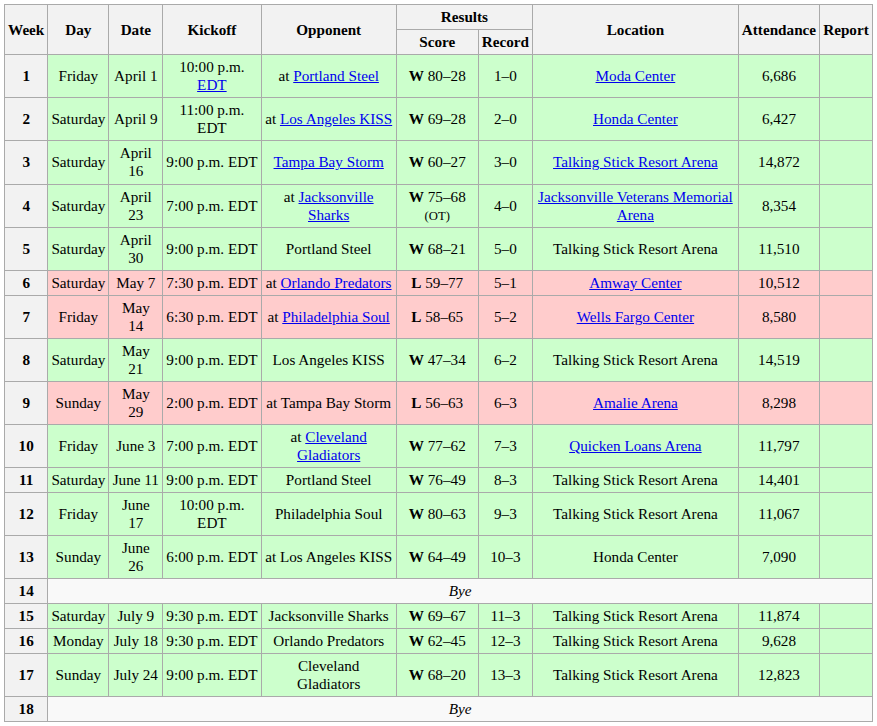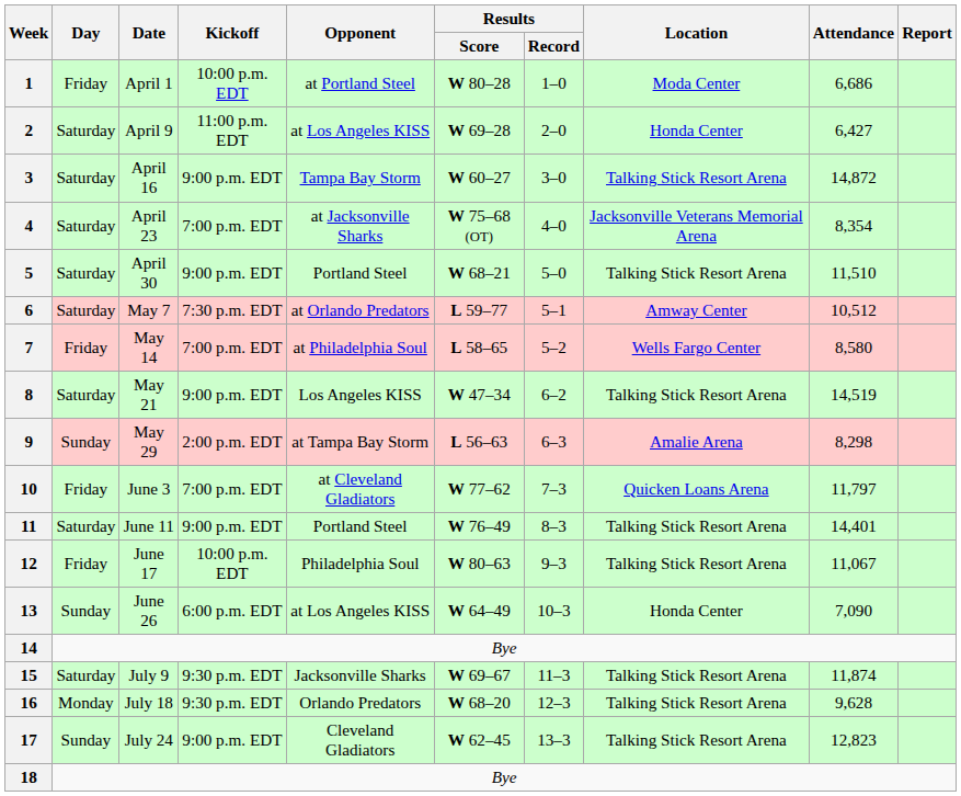7 | Kickoff: 6:30 p.m. EDT -> 7:00 p.m. EDT
16 | Results / Score: W 62–45 -> W 68–20
17 | Results / Score: W 68–20 -> W 62–45
